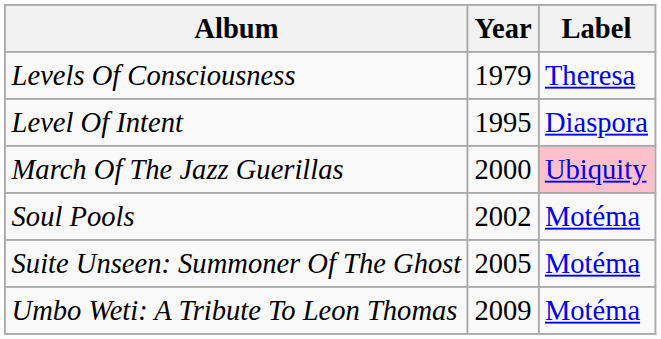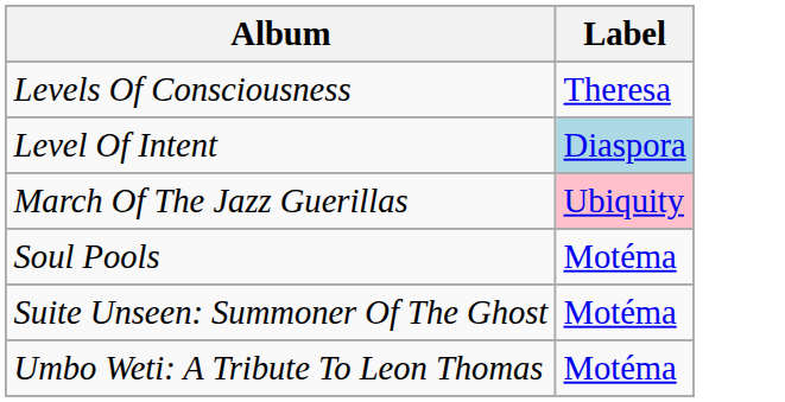- column: Year | 1979 | 1995 | 2000 | 2002 | 2005 | 2009
Level Of Intent | Label: no background -> lightblue background
